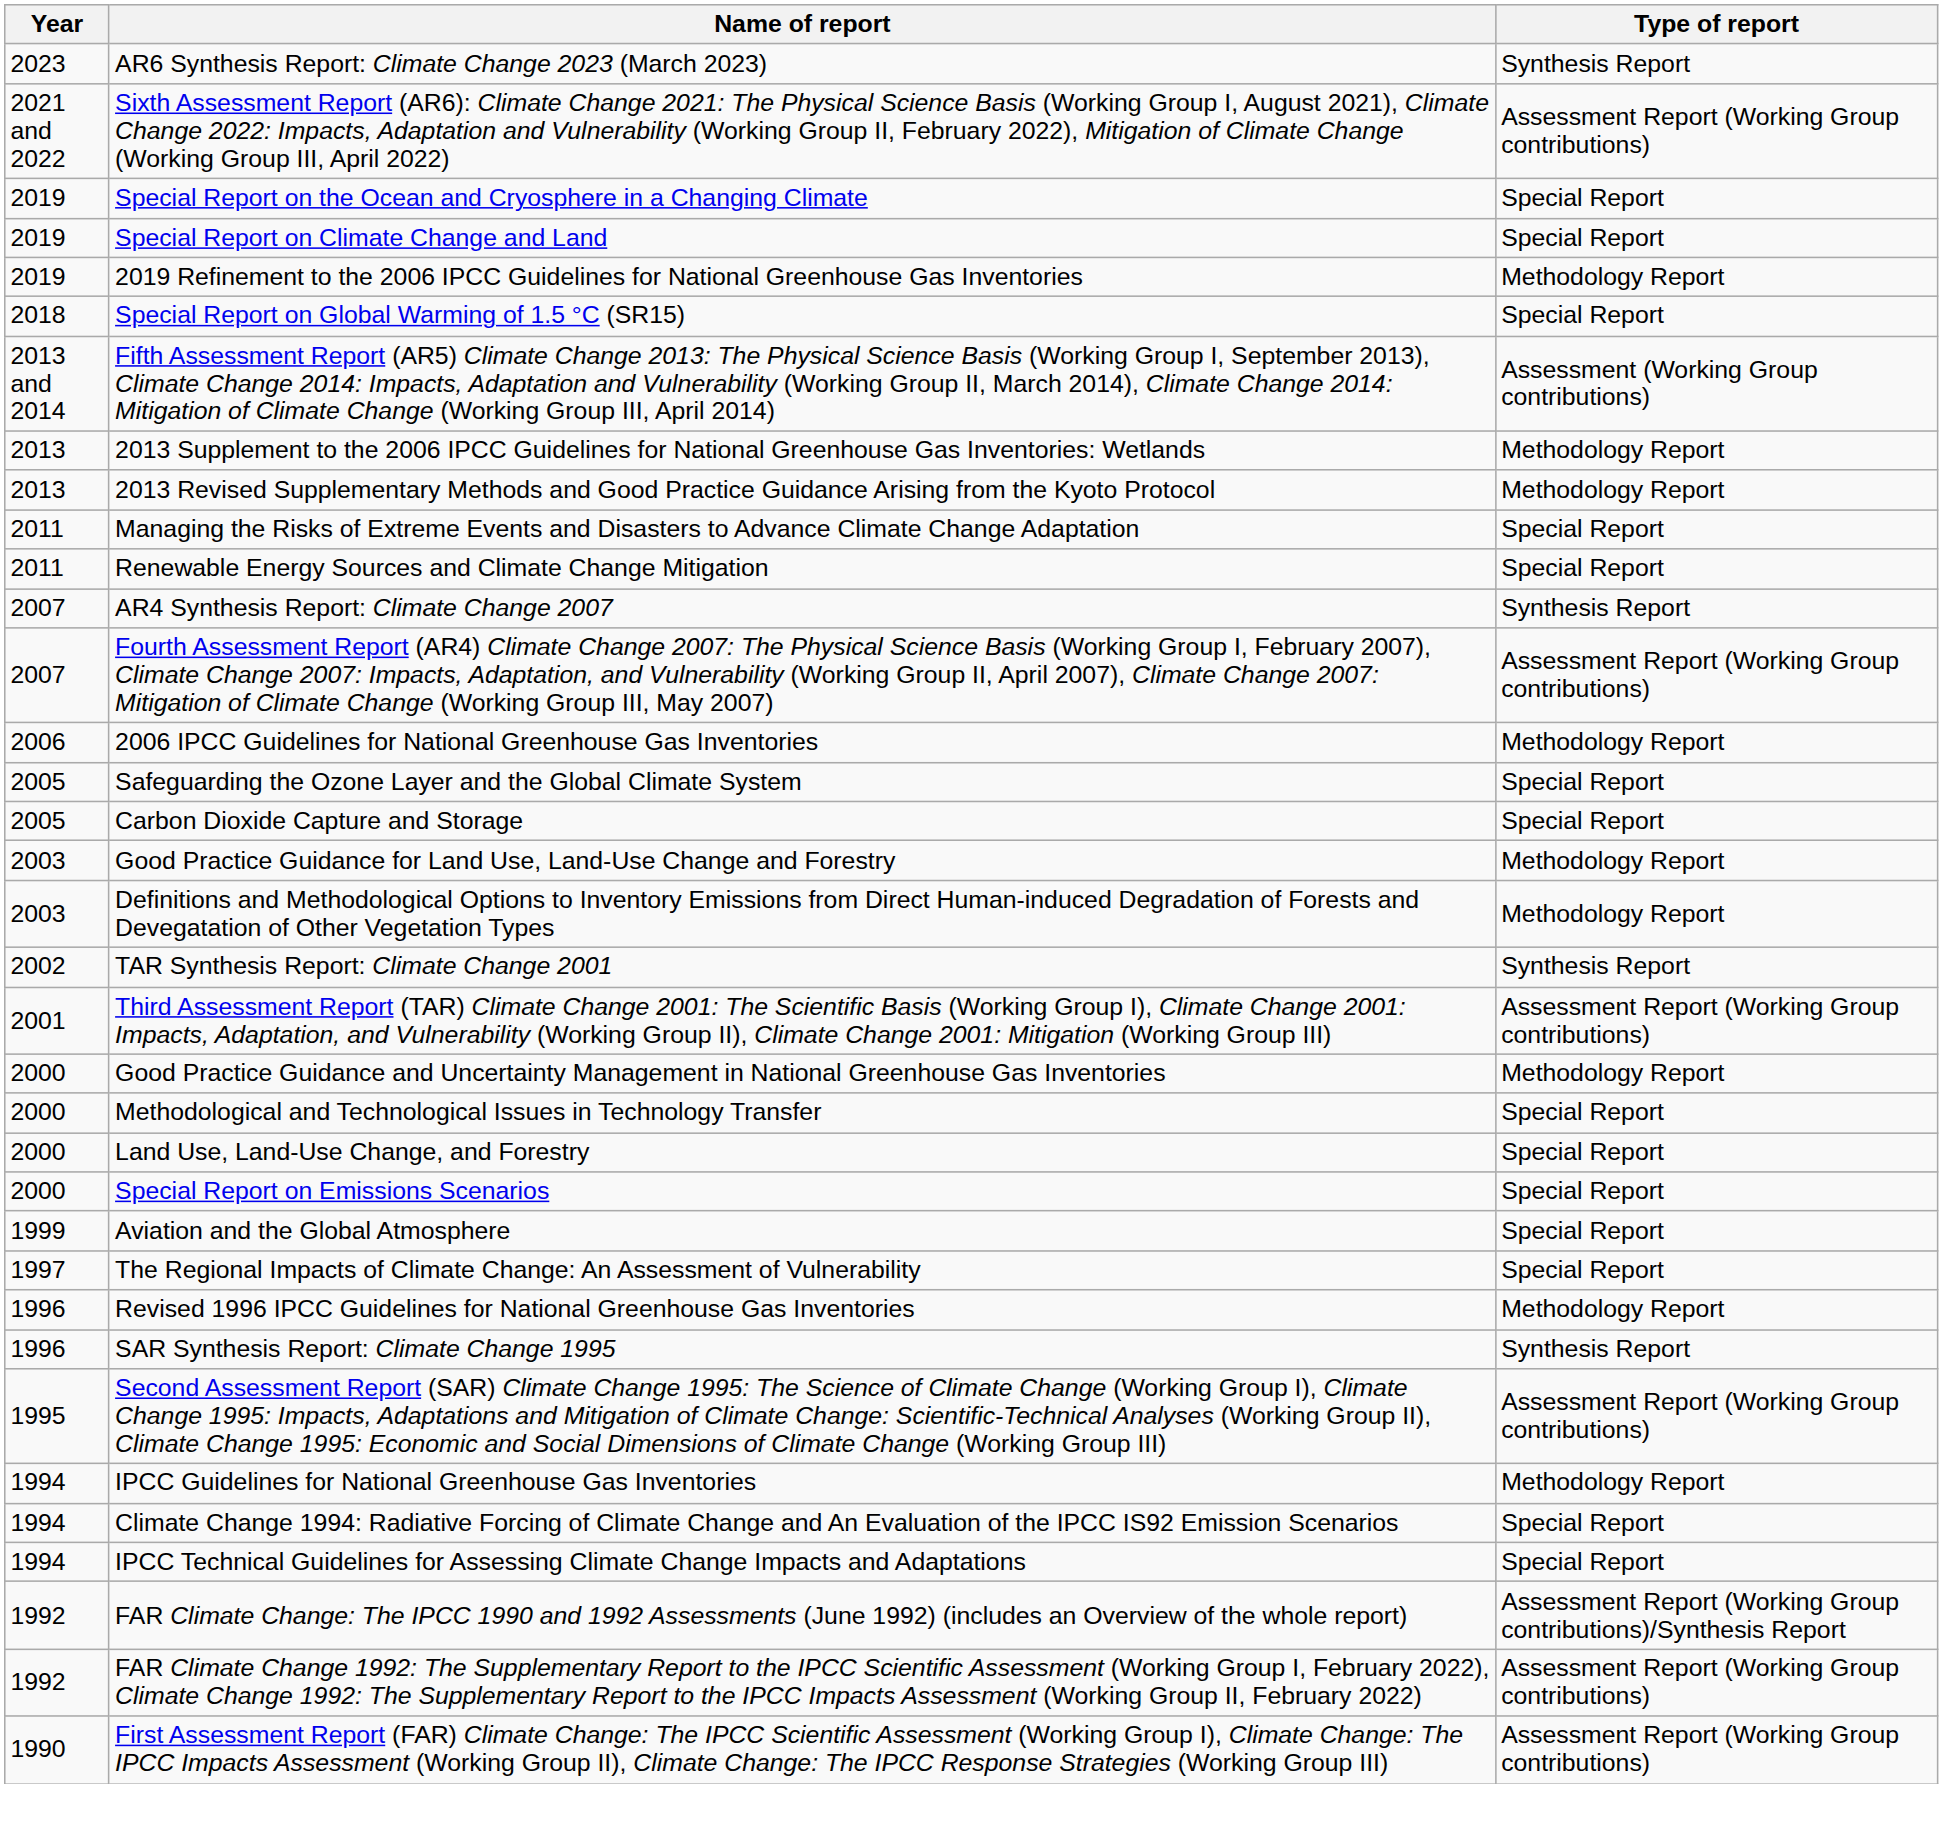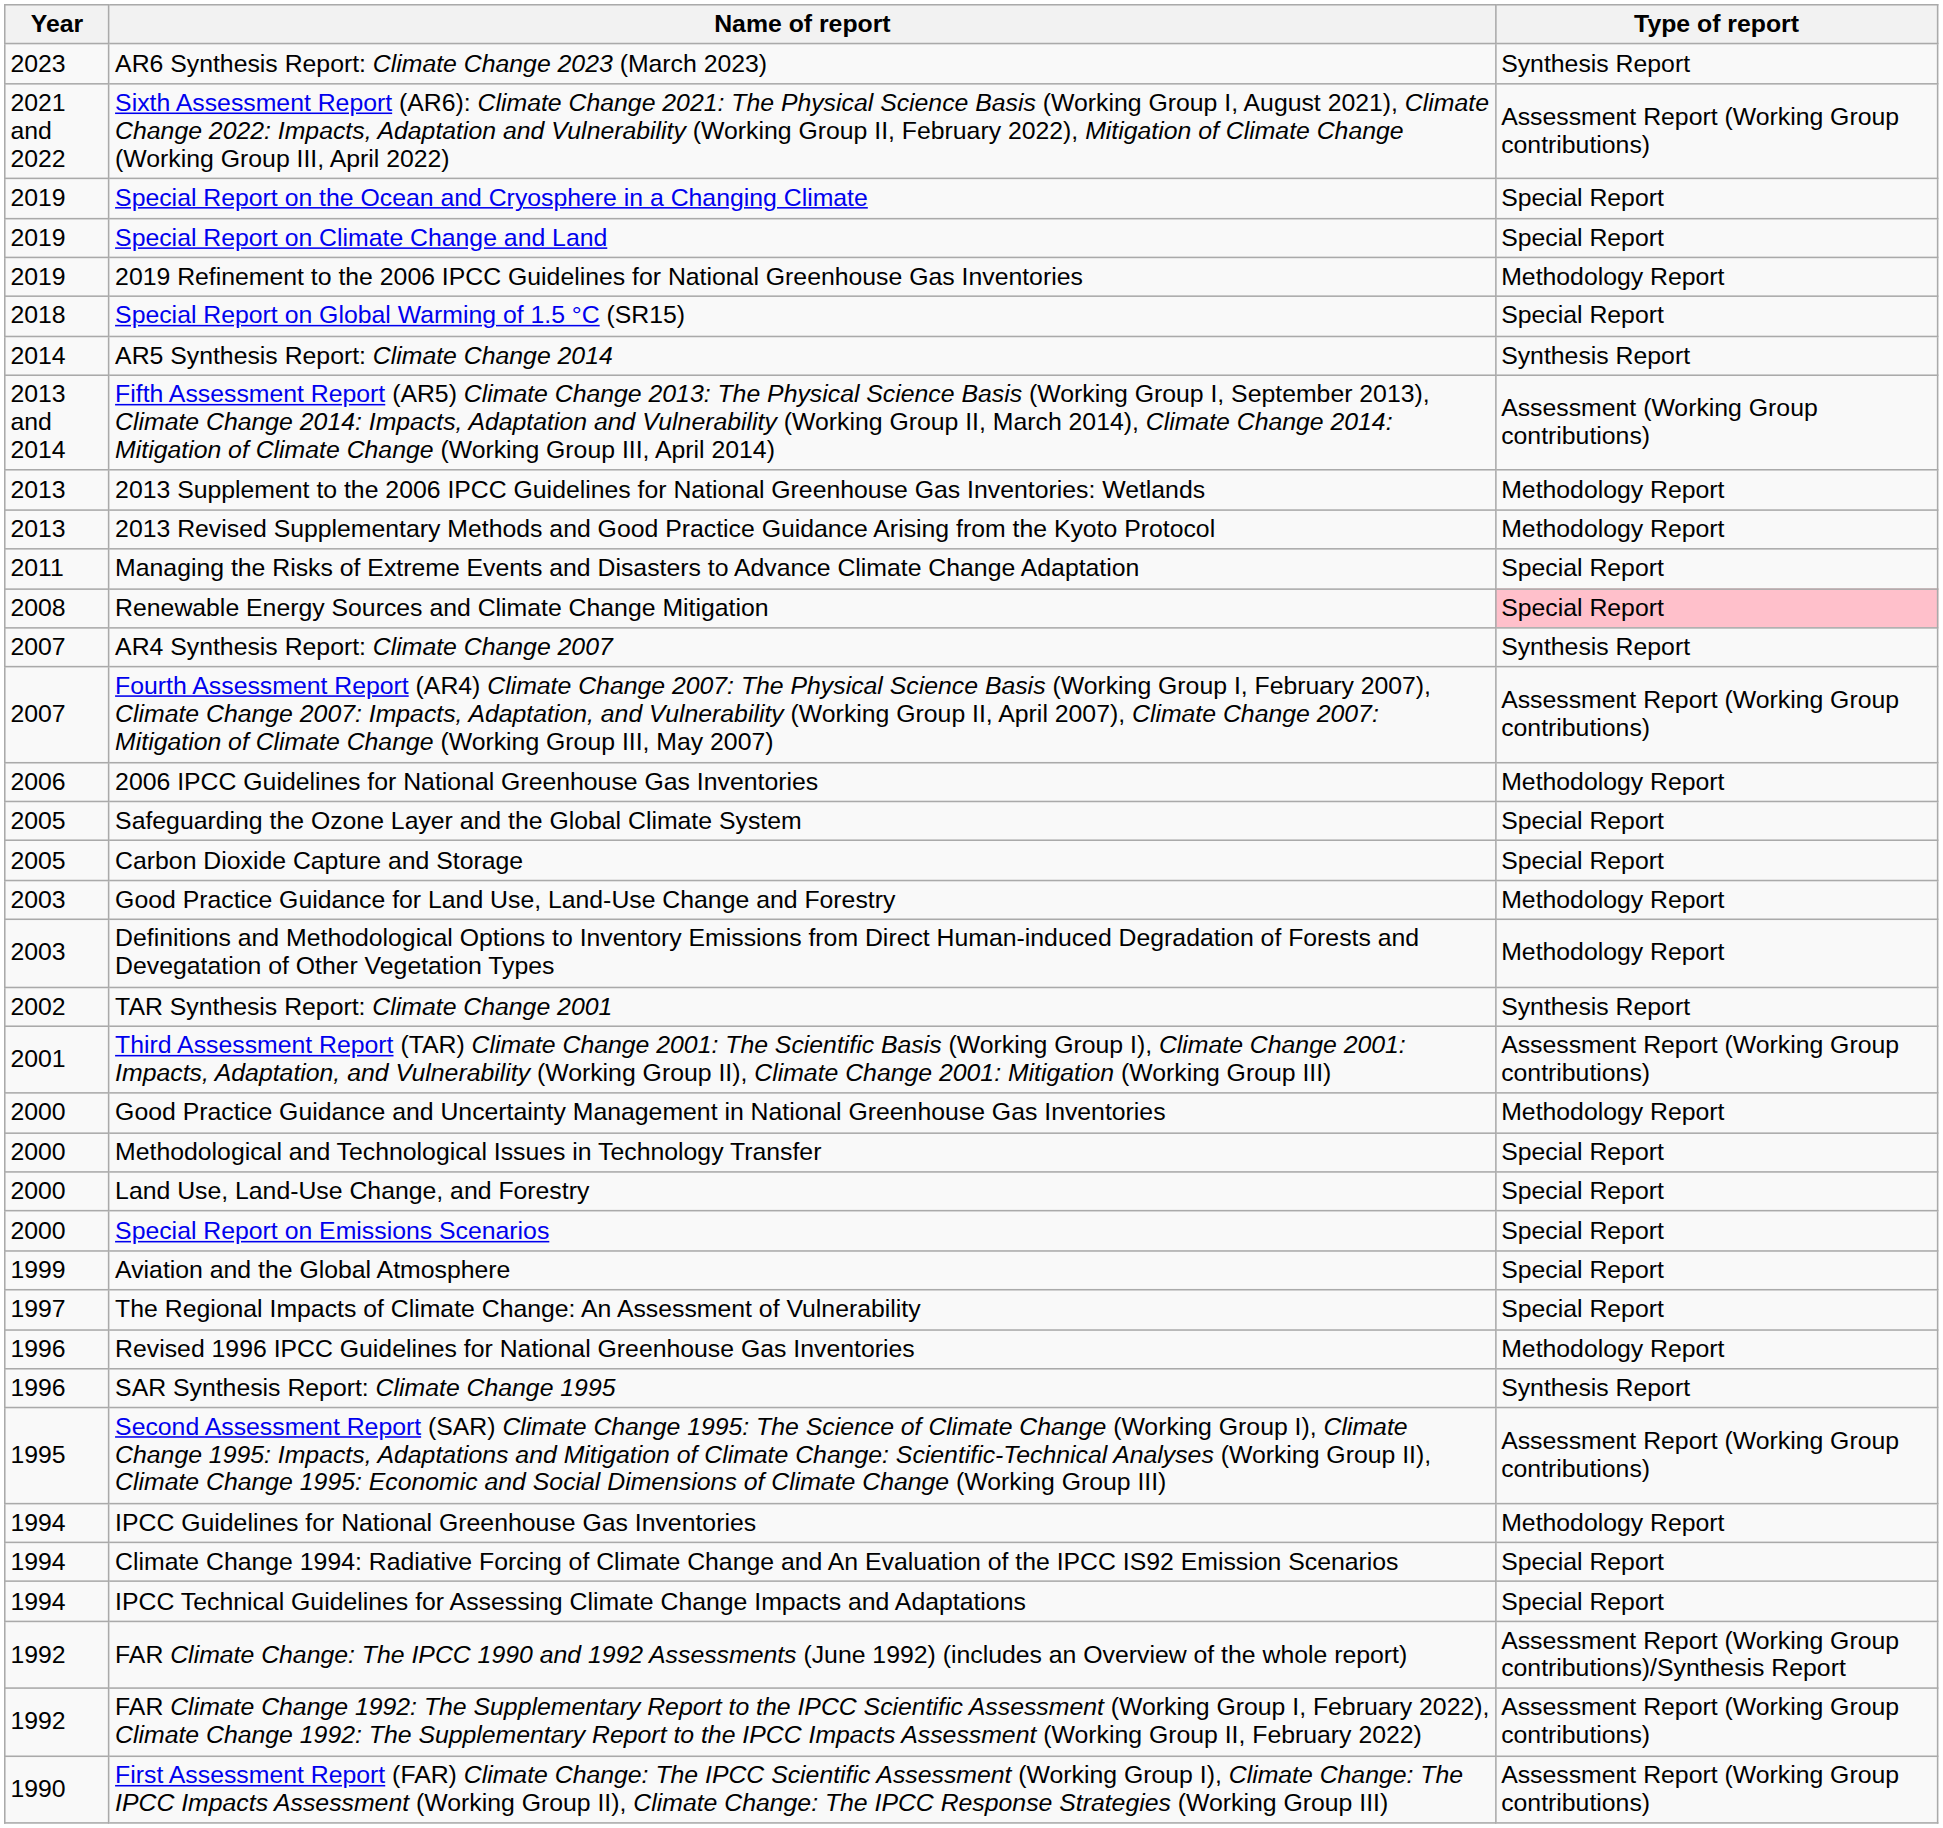+ row: 2014 | AR5 Synthesis Report: Climate Change 2014 | Synthesis Report
Renewable Energy Sources and Climate Change Mitigation | Year: 2011 -> 2008
Renewable Energy Sources and Climate Change Mitigation | Type of report: no background -> pink background
